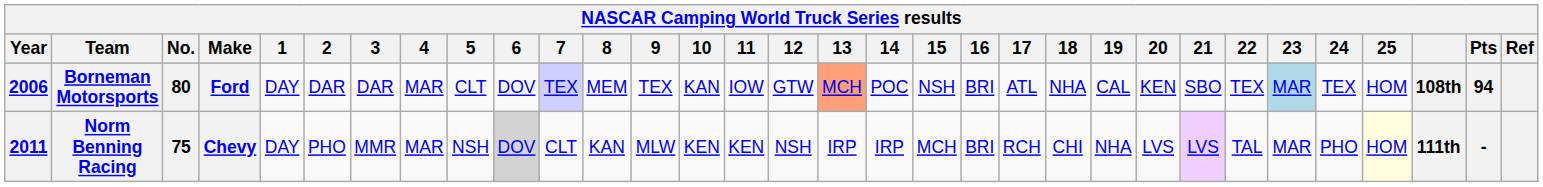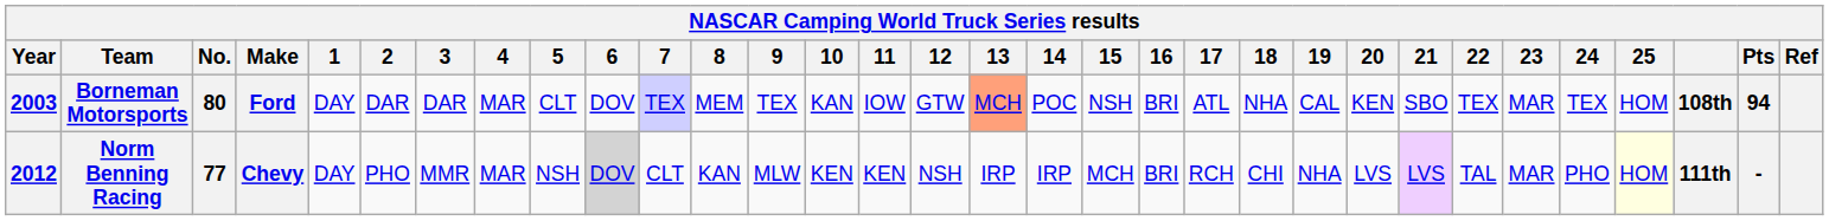Borneman Motorsports | Year: 2006 -> 2003
Borneman Motorsports | 23: lightblue background -> no background
Norm Benning Racing | Year: 2011 -> 2012
Norm Benning Racing | No.: 75 -> 77
